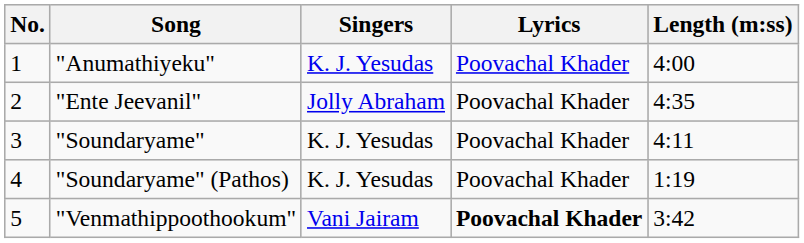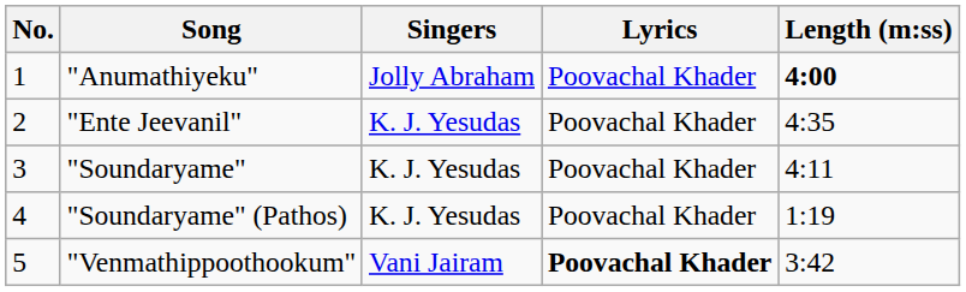"Anumathiyeku" | Singers: K. J. Yesudas -> Jolly Abraham
"Anumathiyeku" | Length (m:ss): normal -> bold
"Ente Jeevanil" | Singers: Jolly Abraham -> K. J. Yesudas
